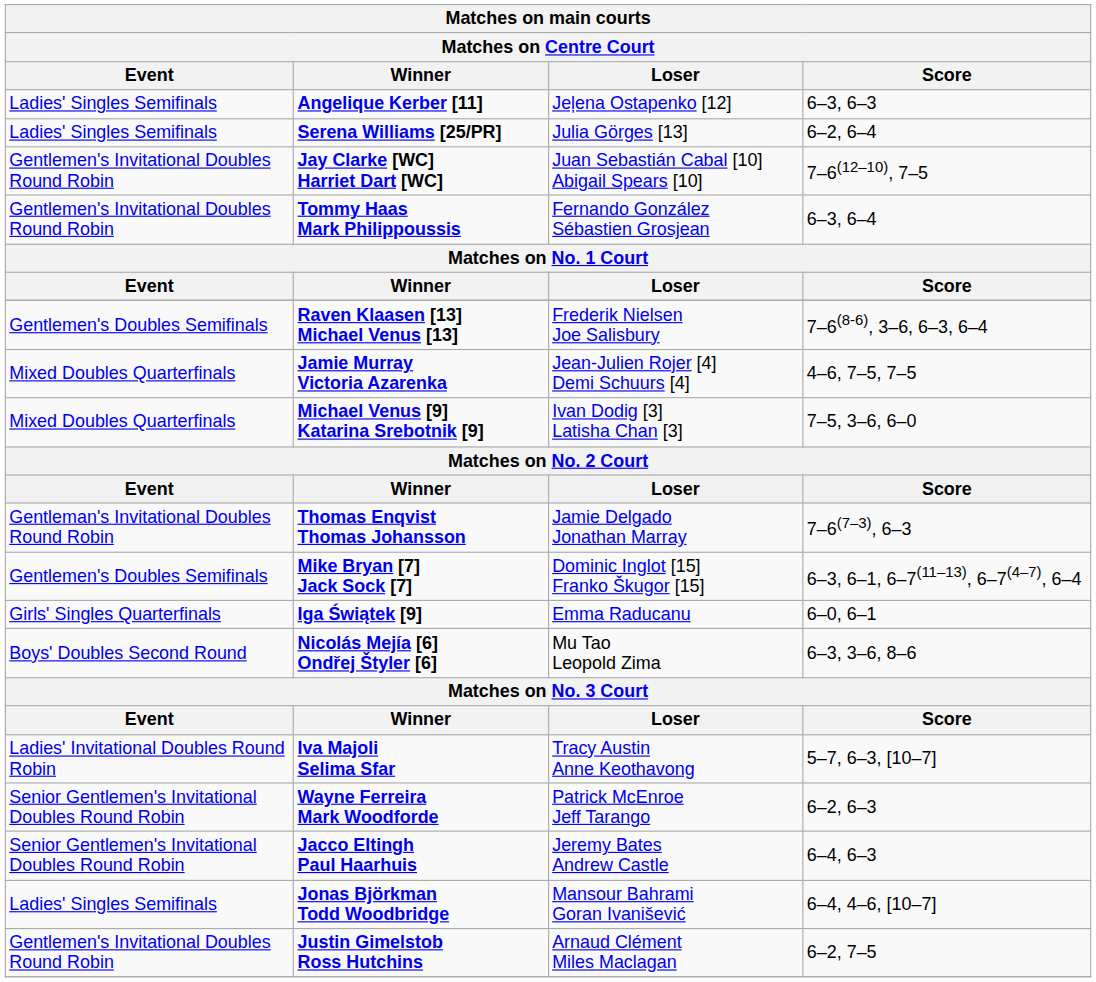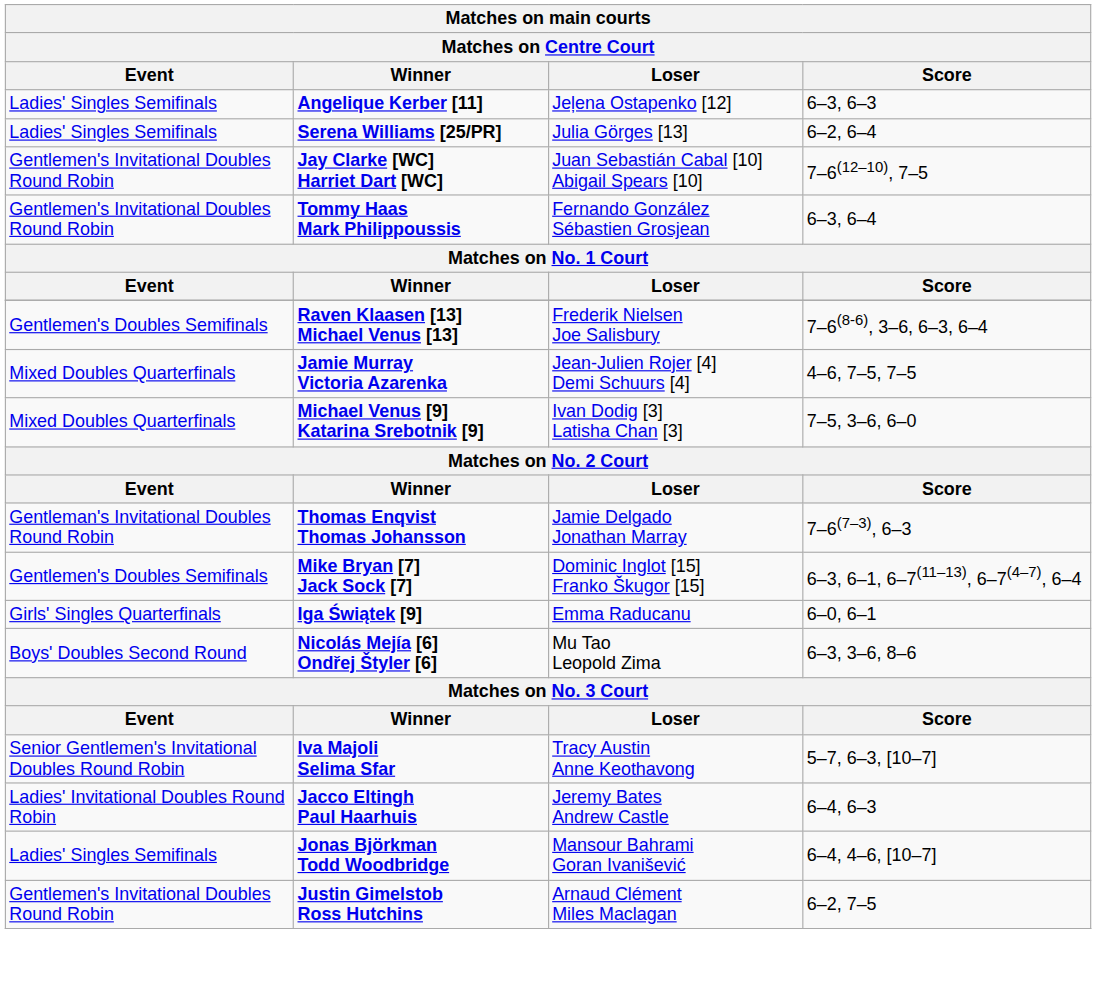Iva Majoli Selima Sfar | Event: Ladies' Invitational Doubles Round Robin -> Senior Gentlemen's Invitational Doubles Round Robin
- row: Senior Gentlemen's Invitational Doubles Round Robin | Wayne Ferreira Mark Woodforde | Patrick McEnroe Jeff Tarango | 6–2, 6–3
Jacco Eltingh Paul Haarhuis | Event: Senior Gentlemen's Invitational Doubles Round Robin -> Ladies' Invitational Doubles Round Robin
